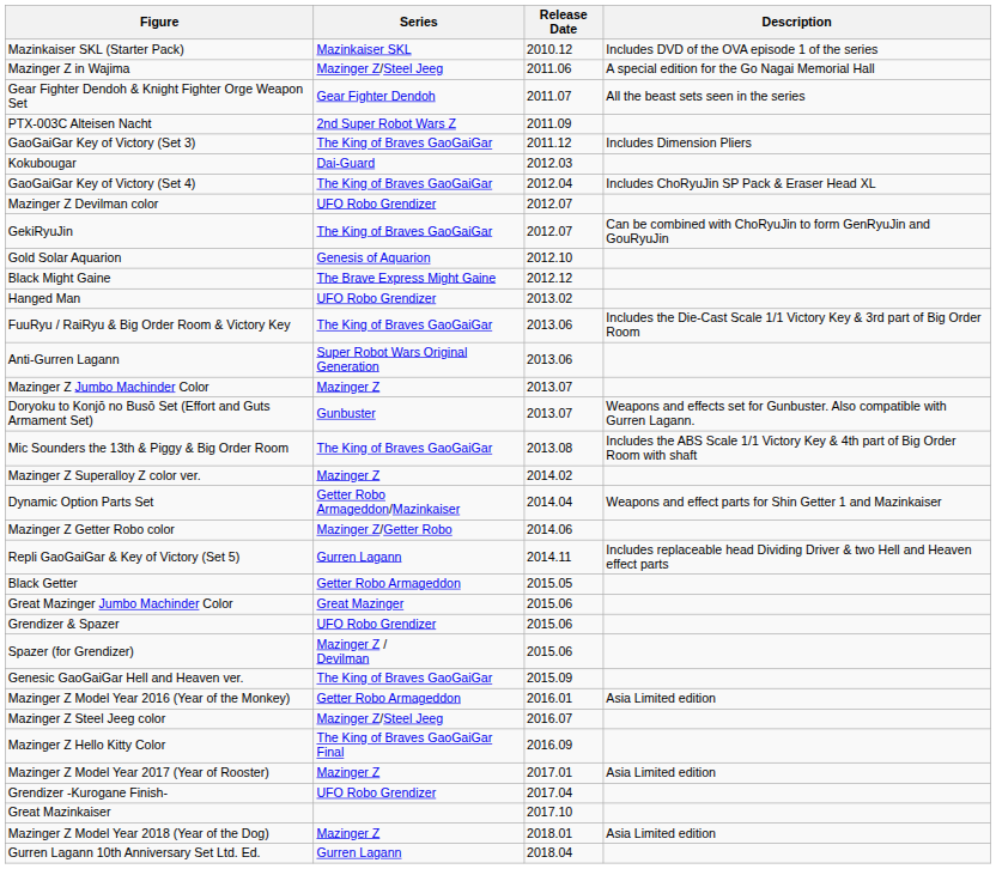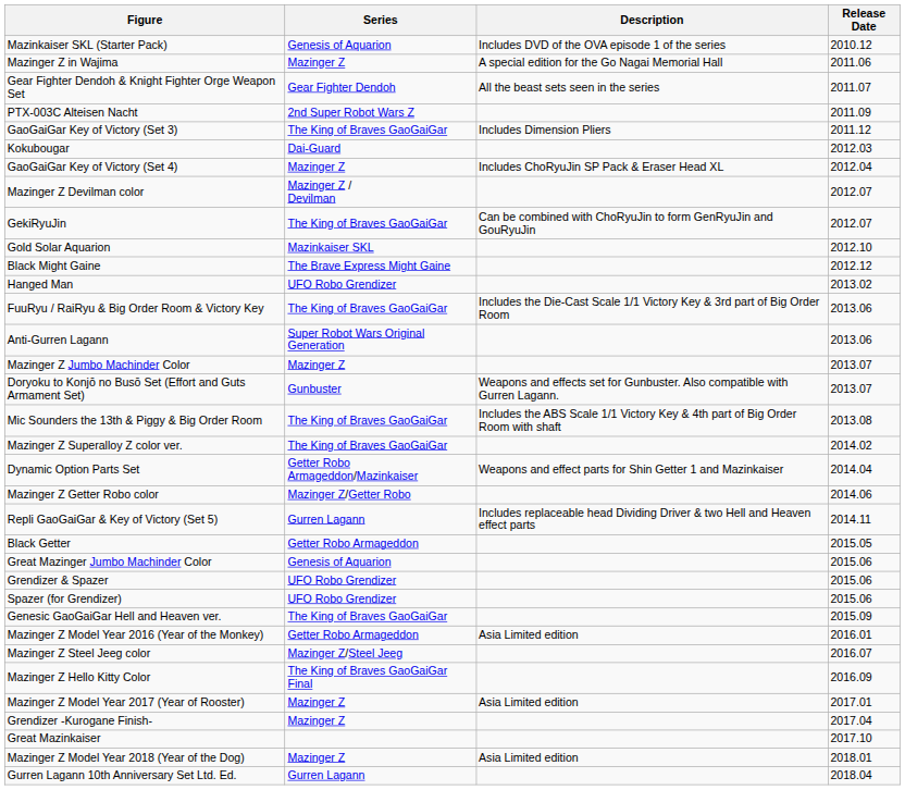columns swapped: Description <-> Release Date
Mazinkaiser SKL (Starter Pack) | Series: Mazinkaiser SKL -> Genesis of Aquarion
Mazinger Z in Wajima | Series: Mazinger Z/Steel Jeeg -> Mazinger Z
GaoGaiGar Key of Victory (Set 4) | Series: The King of Braves GaoGaiGar -> Mazinger Z
Mazinger Z Devilman color | Series: UFO Robo Grendizer -> Mazinger Z / Devilman
Gold Solar Aquarion | Series: Genesis of Aquarion -> Mazinkaiser SKL
Mazinger Z Superalloy Z color ver. | Series: Mazinger Z -> The King of Braves GaoGaiGar
Great Mazinger Jumbo Machinder Color | Series: Great Mazinger -> Genesis of Aquarion
Spazer (for Grendizer) | Series: Mazinger Z / Devilman -> UFO Robo Grendizer
Grendizer -Kurogane Finish- | Series: UFO Robo Grendizer -> Mazinger Z
